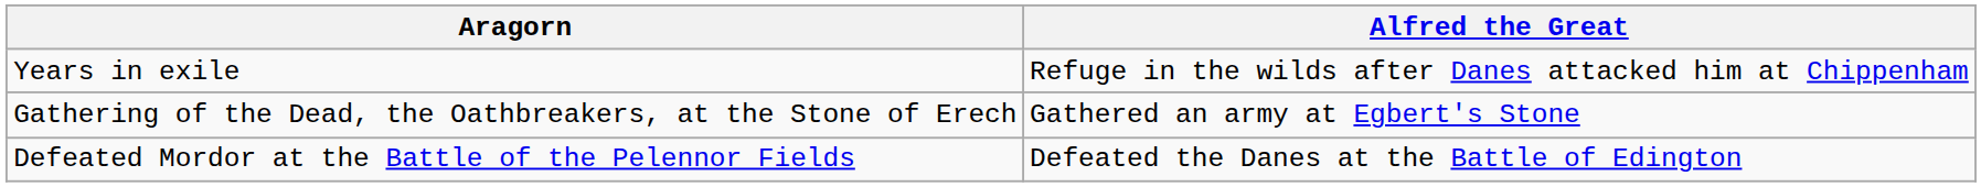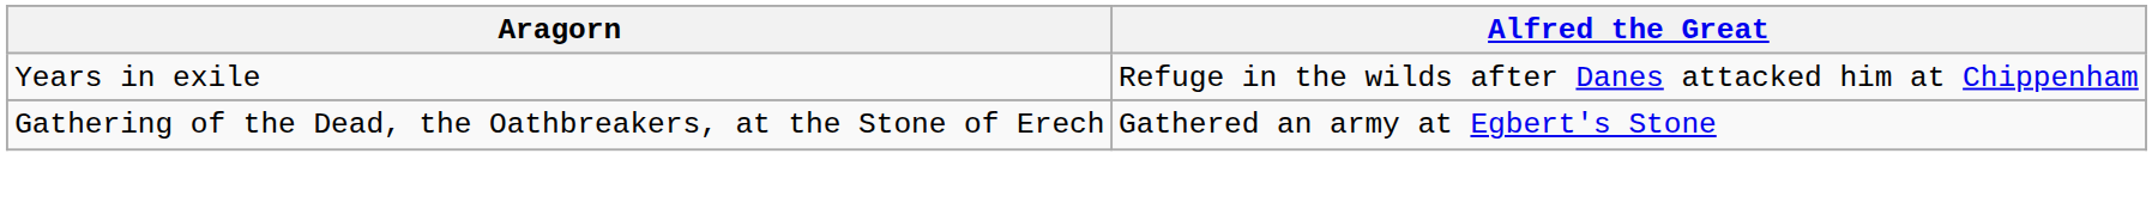- row: Defeated Mordor at the Battle of the Pelennor Fields | Defeated the Danes at the Battle of Edington
